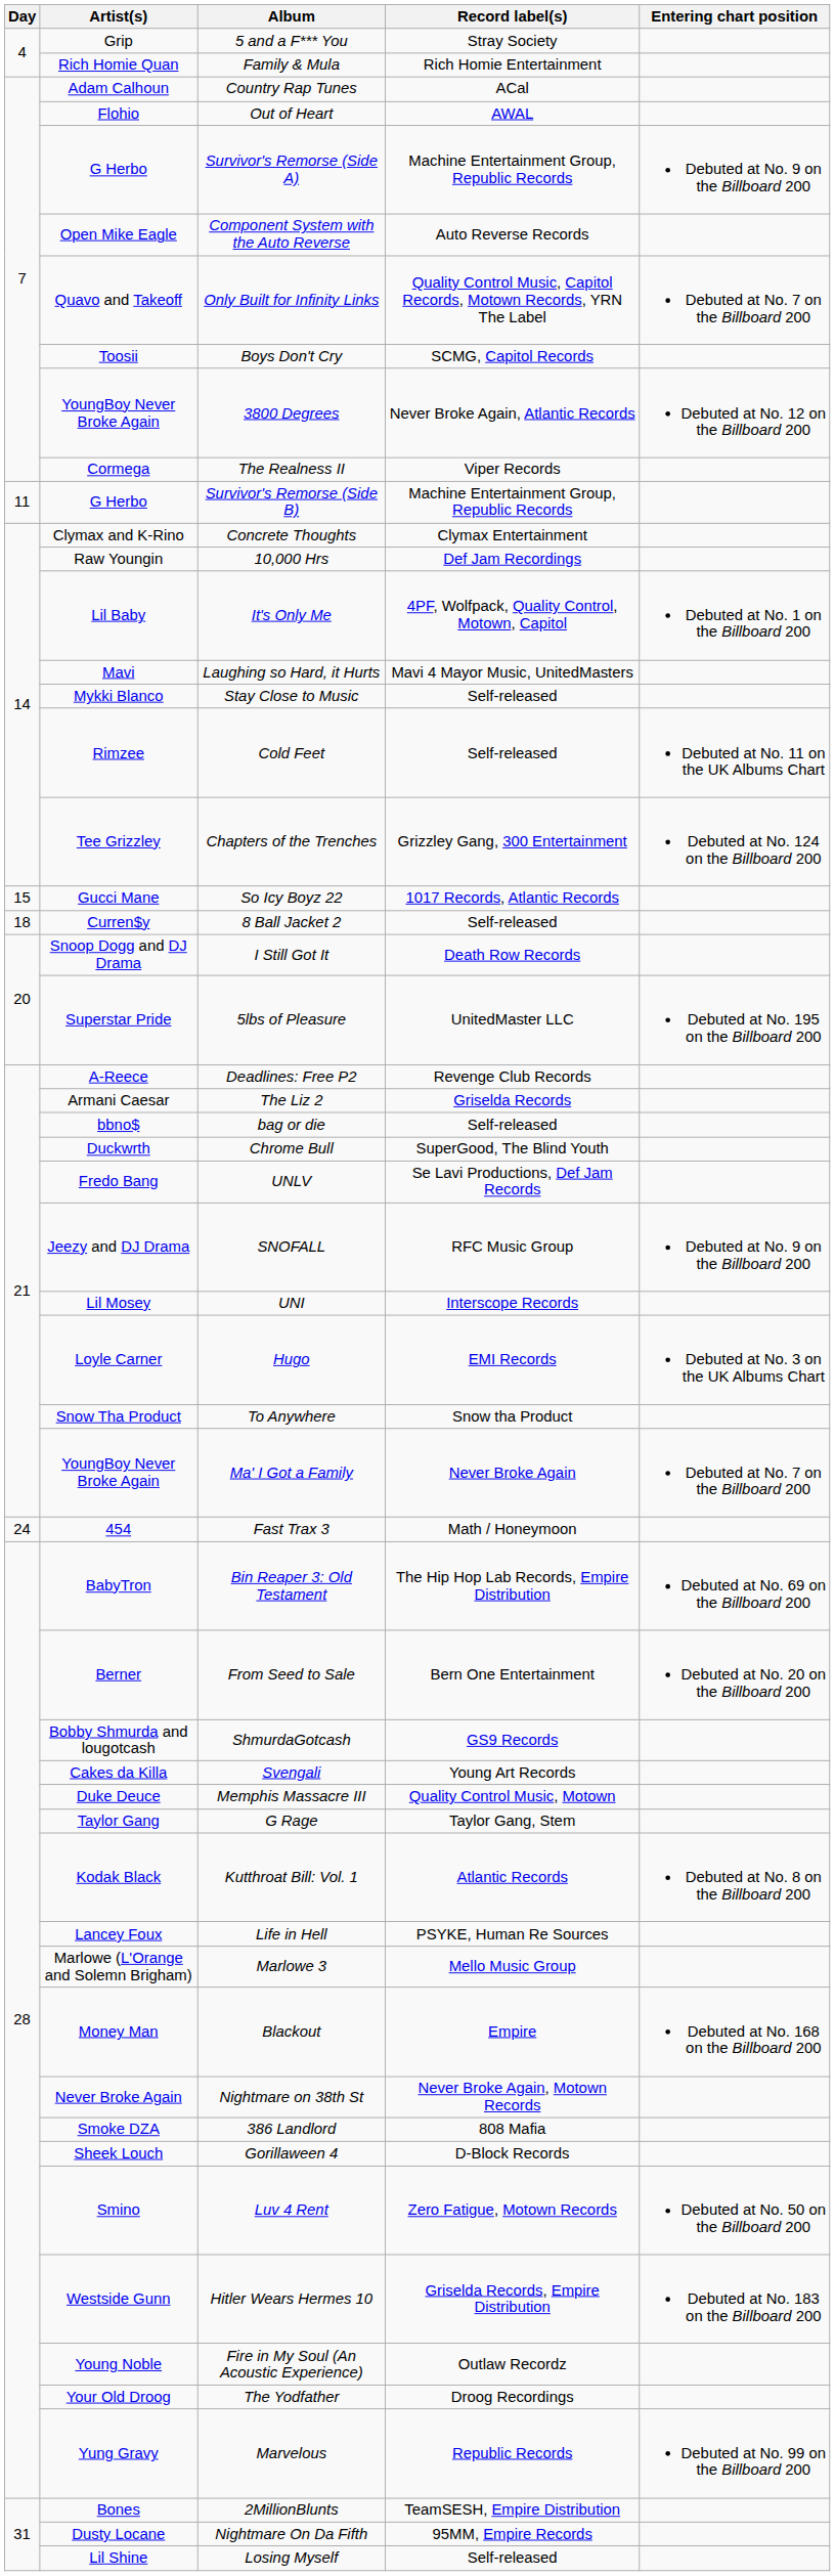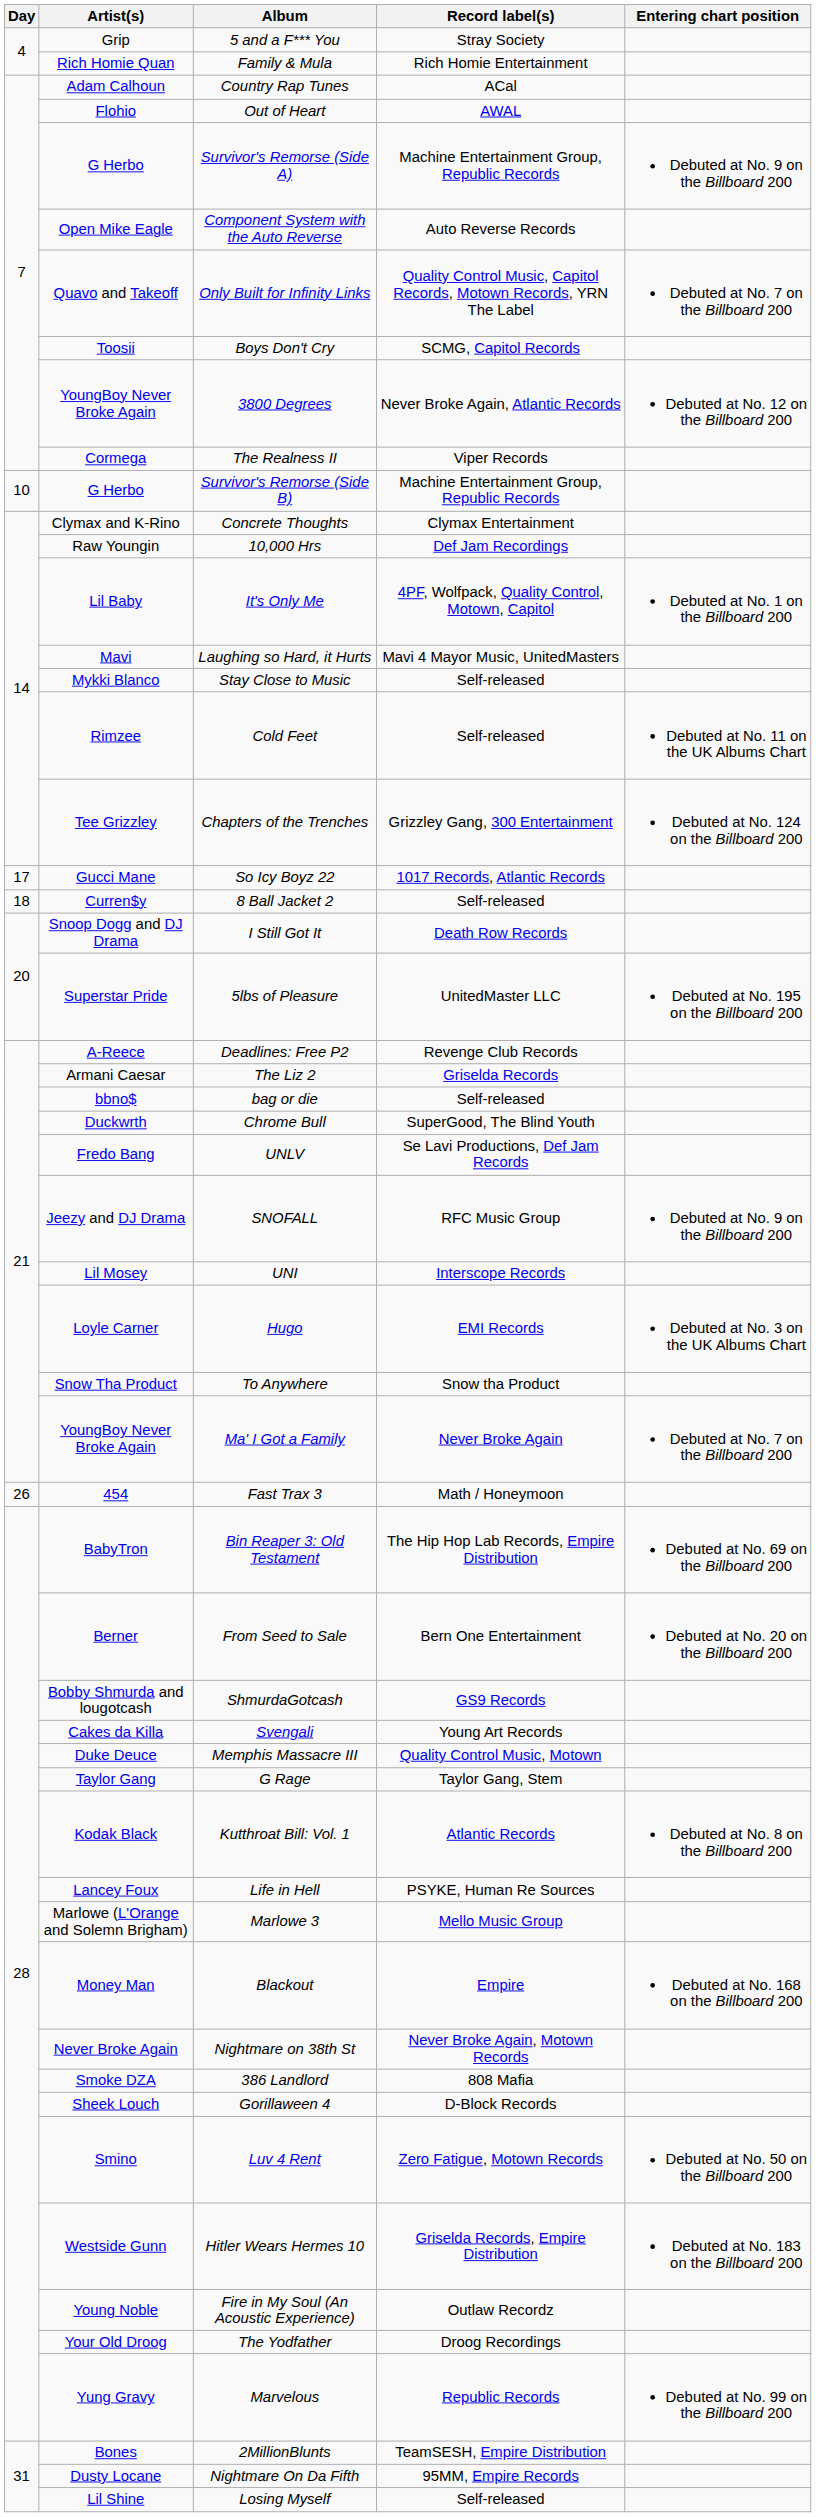Survivor's Remorse (Side B) | Day: 11 -> 10
So Icy Boyz 22 | Day: 15 -> 17
Fast Trax 3 | Day: 24 -> 26
